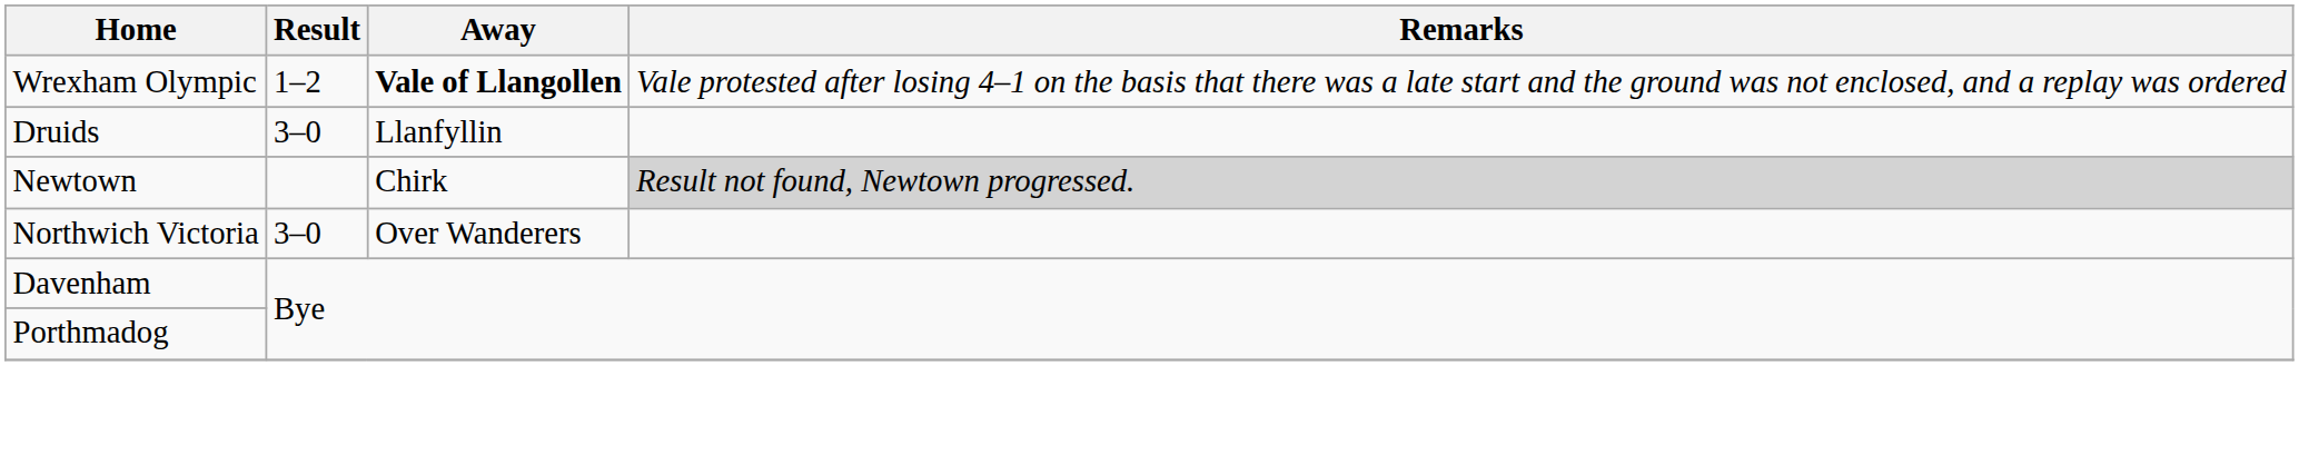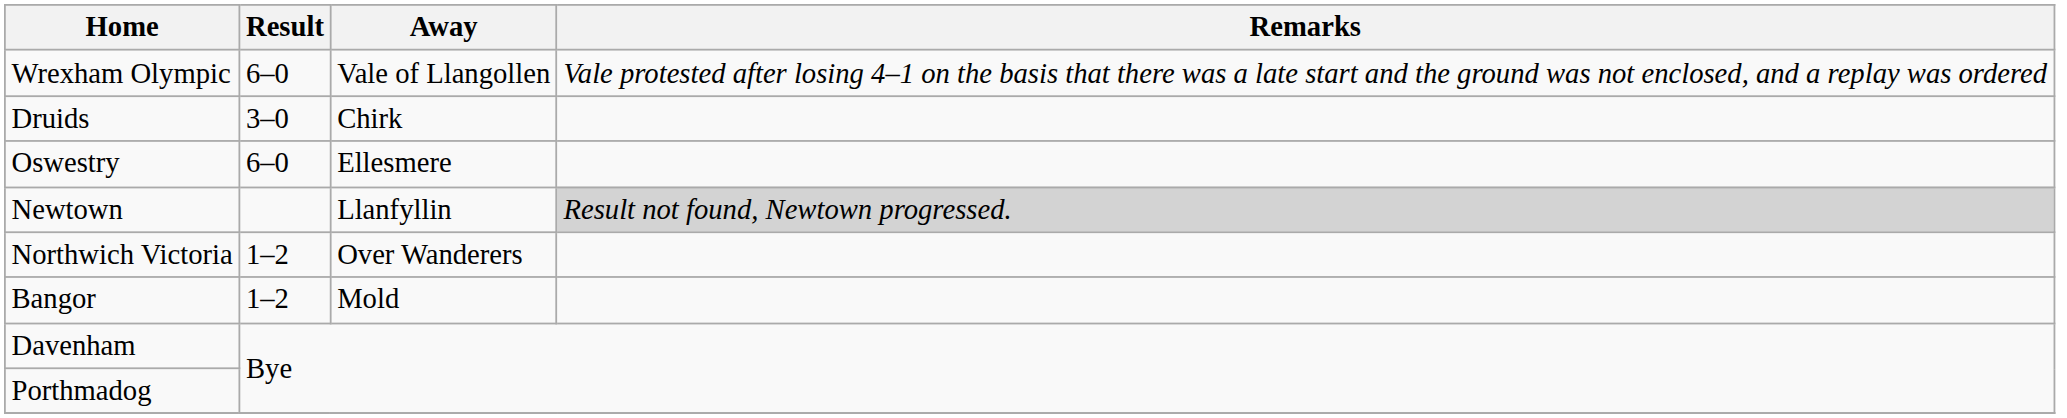Wrexham Olympic | Result: 1–2 -> 6–0
Wrexham Olympic | Away: bold -> normal
Druids | Away: Llanfyllin -> Chirk
+ row: Oswestry | 6–0 | Ellesmere
Newtown | Away: Chirk -> Llanfyllin
Northwich Victoria | Result: 3–0 -> 1–2
+ row: Bangor | 1–2 | Mold
